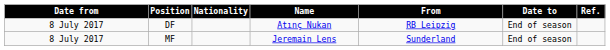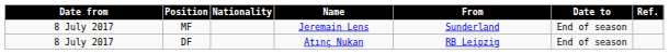rows swapped: DF <-> MF
